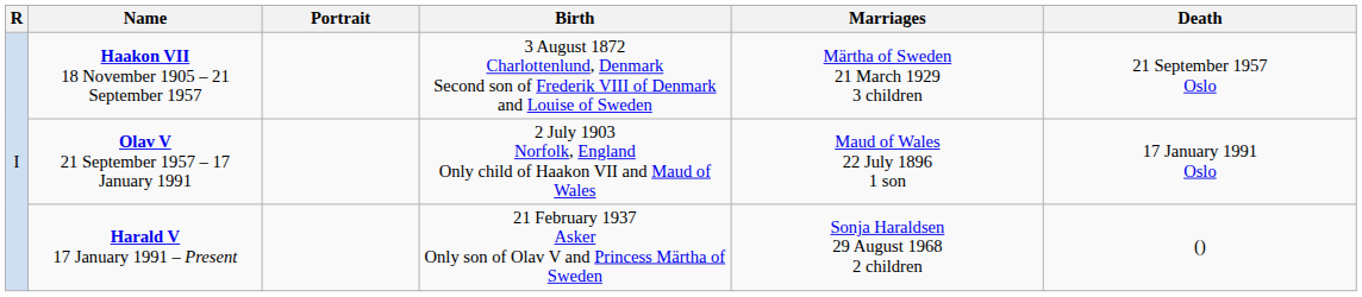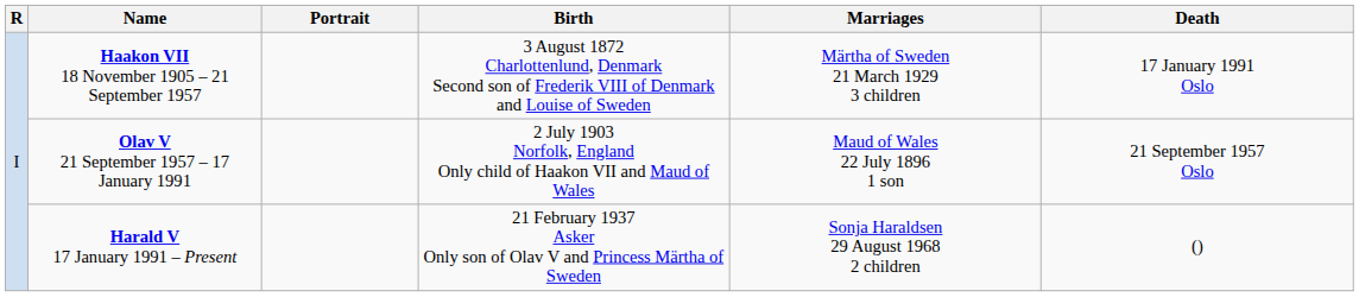Haakon VII 18 November 1905 – 21 September 1957 | Death: 21 September 1957 Oslo -> 17 January 1991 Oslo
Olav V 21 September 1957 – 17 January 1991 | Death: 17 January 1991 Oslo -> 21 September 1957 Oslo
